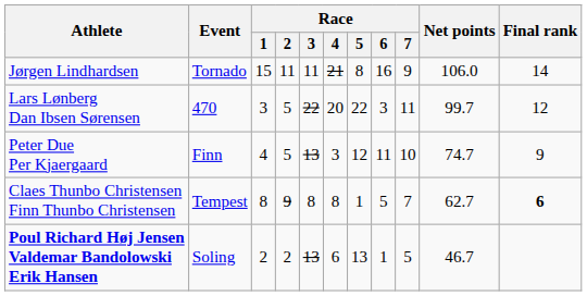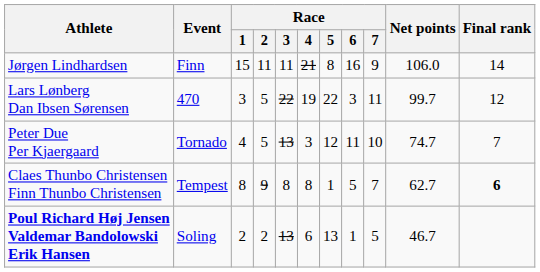Jørgen Lindhardsen | Event: Tornado -> Finn
Lars Lønberg Dan Ibsen Sørensen | Race / 4: 20 -> 19
Peter Due Per Kjaergaard | Event: Finn -> Tornado
Peter Due Per Kjaergaard | Final rank: 9 -> 7
